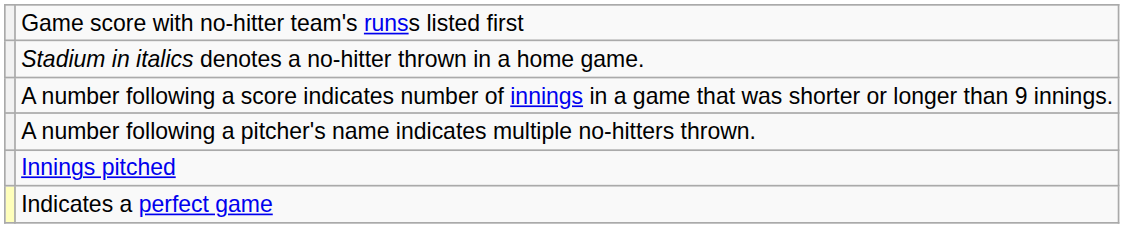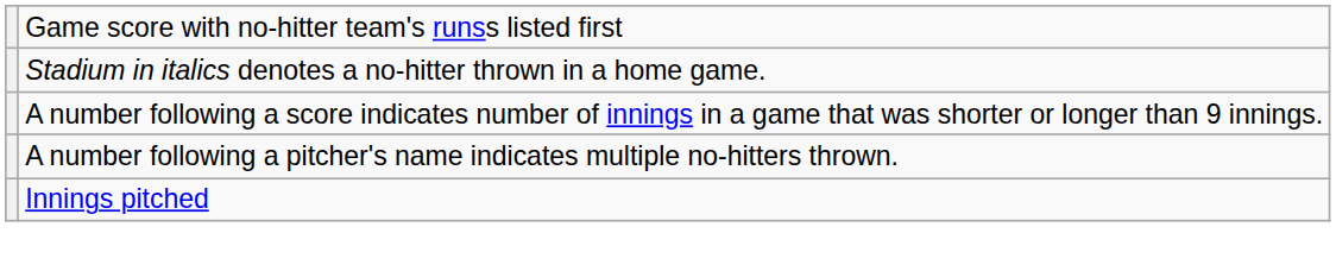- row: Indicates a perfect game
